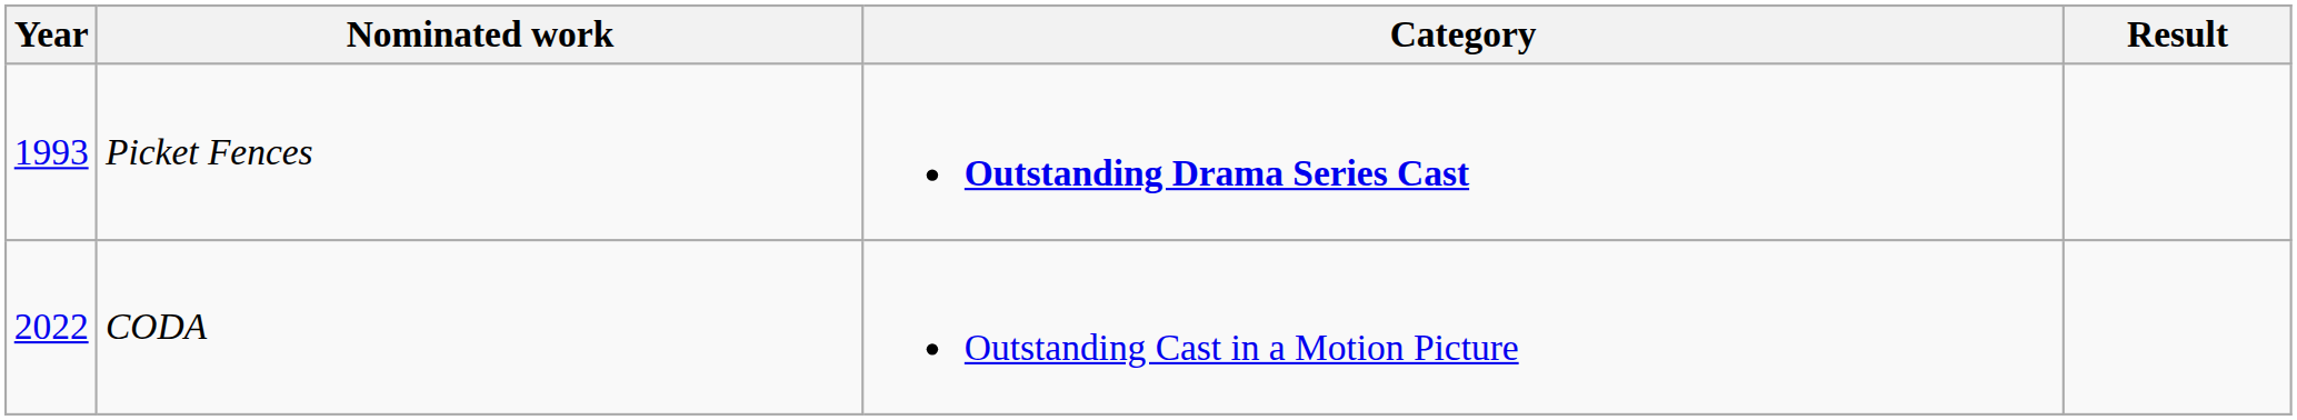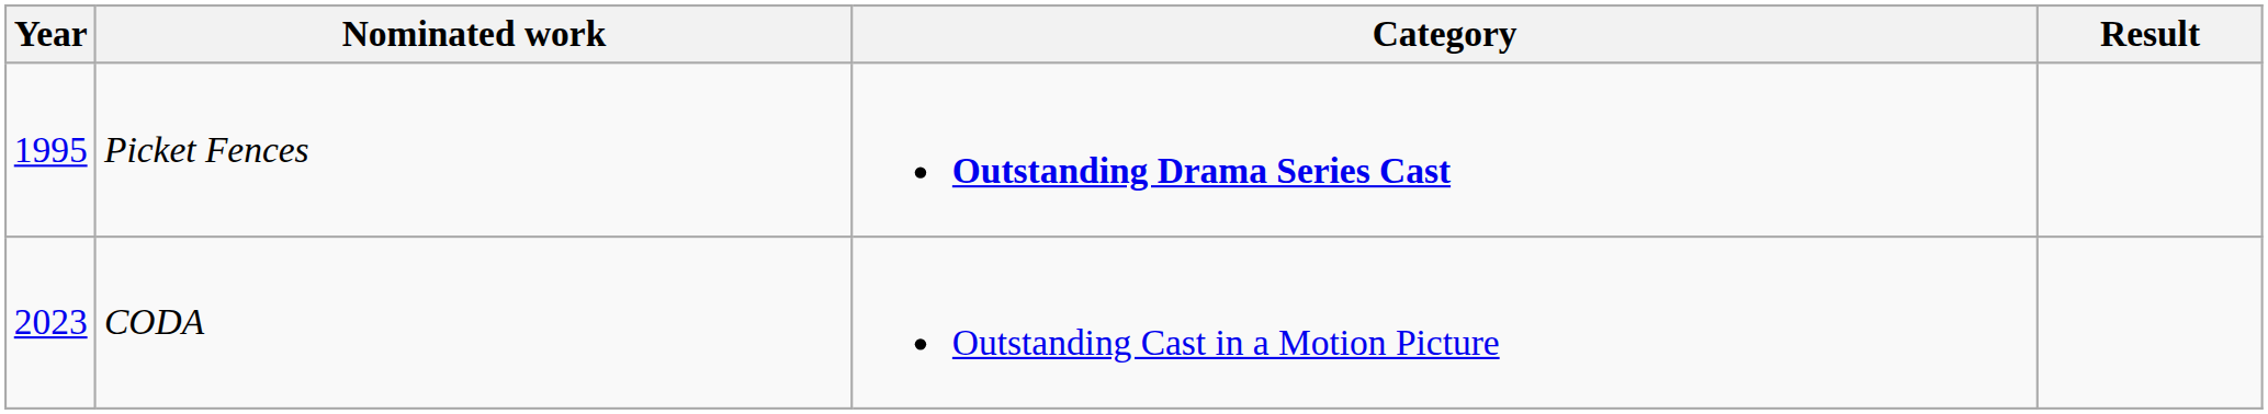Picket Fences | Year: 1993 -> 1995
CODA | Year: 2022 -> 2023
